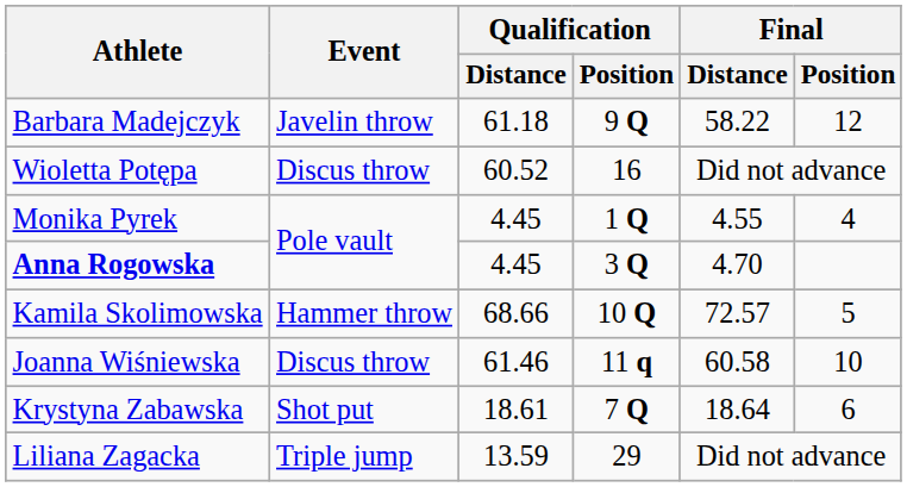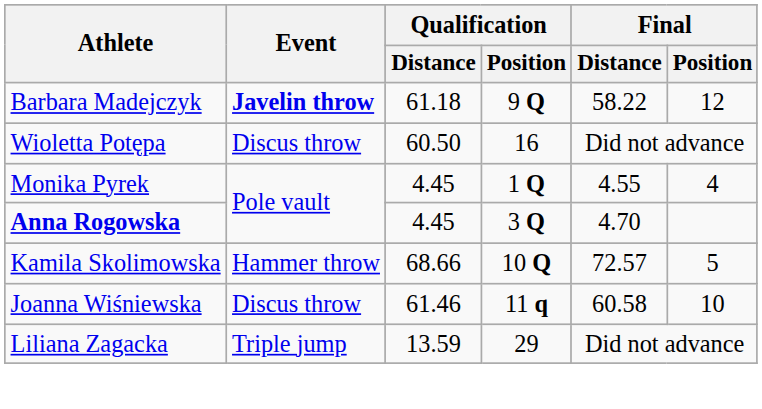Barbara Madejczyk | Event: normal -> bold
Wioletta Potępa | Qualification / Distance: 60.52 -> 60.50
- row: Krystyna Zabawska | Shot put | 18.61 | 7 Q | 18.64 | 6
